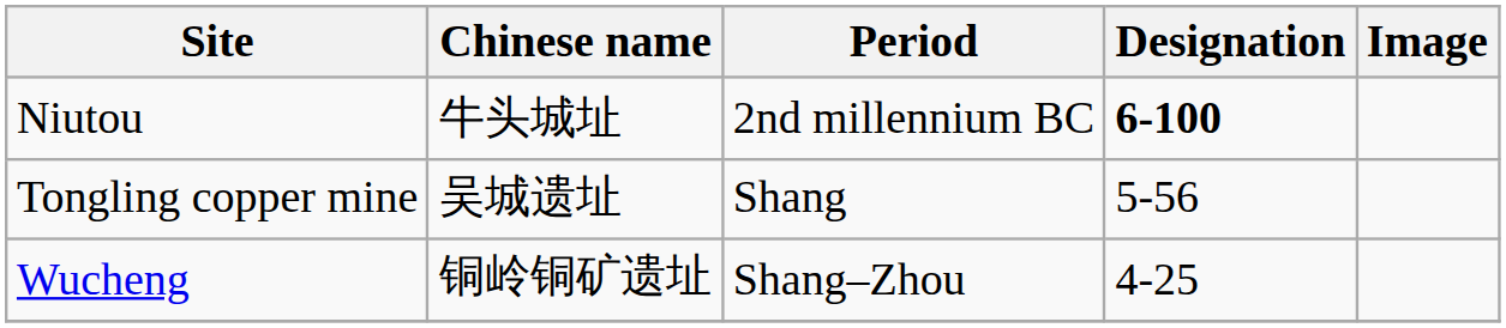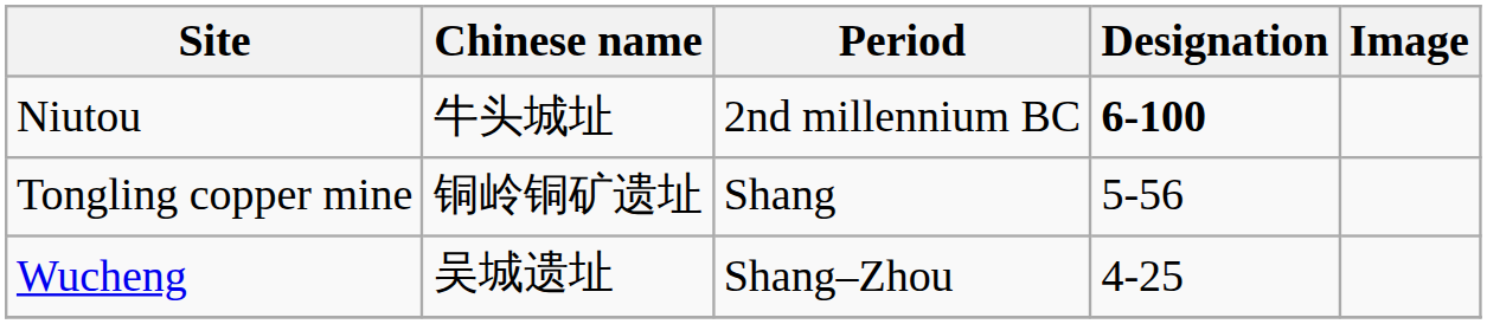Tongling copper mine | Chinese name: 吴城遗址 -> 铜岭铜矿遗址
Wucheng | Chinese name: 铜岭铜矿遗址 -> 吴城遗址
